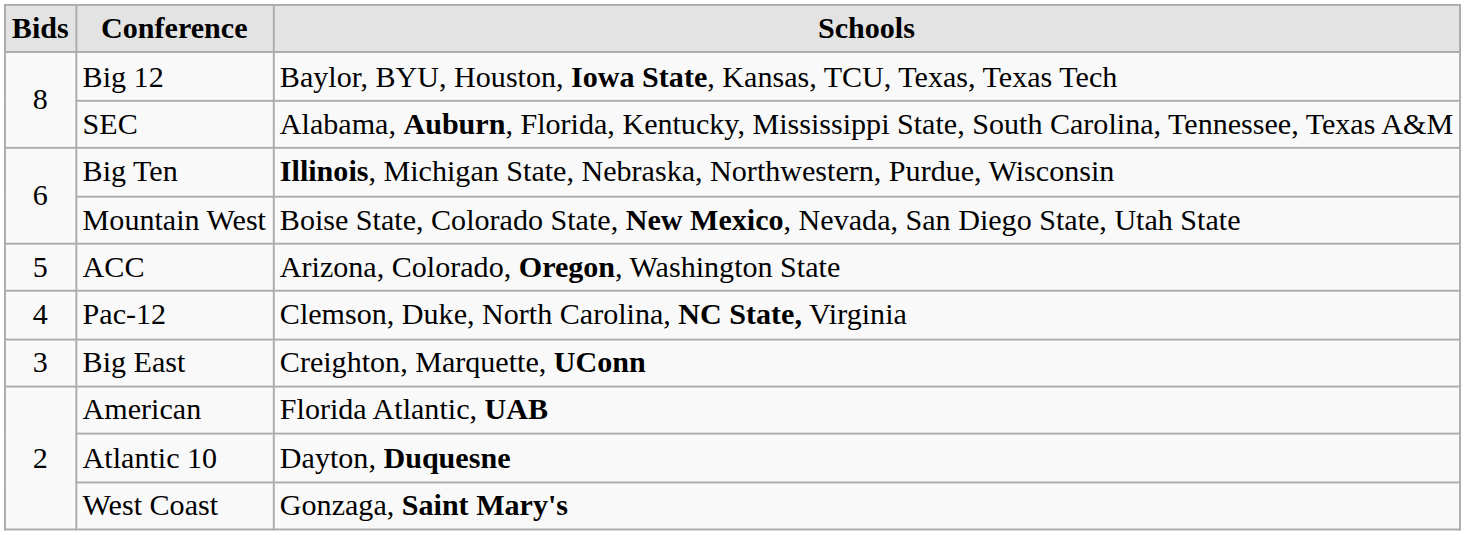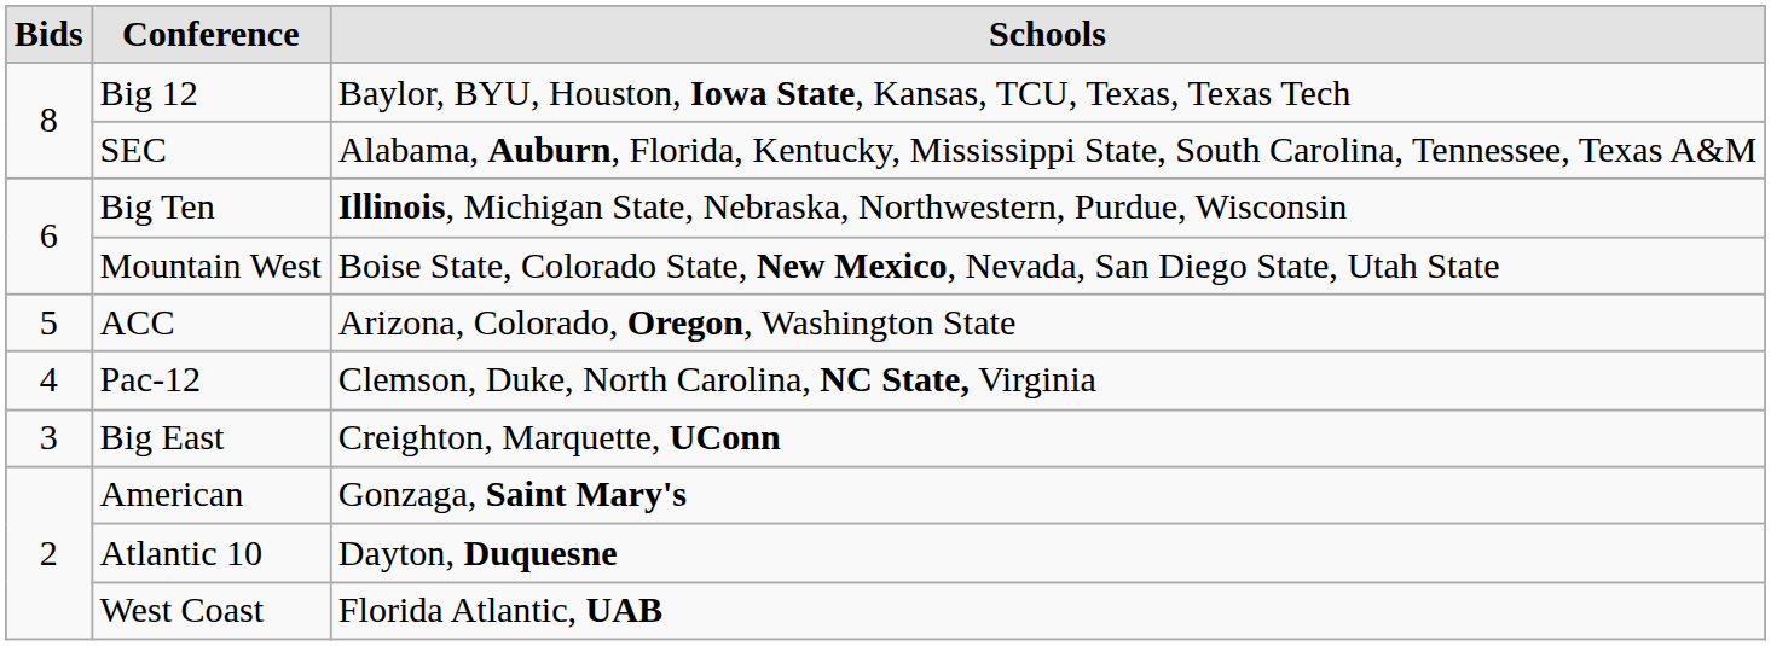American | Schools: Florida Atlantic, UAB -> Gonzaga, Saint Mary's
West Coast | Schools: Gonzaga, Saint Mary's -> Florida Atlantic, UAB
